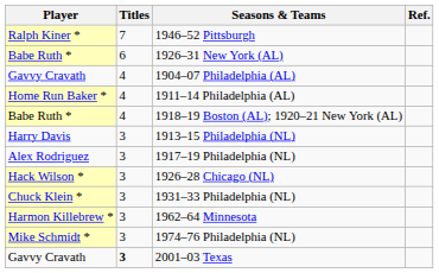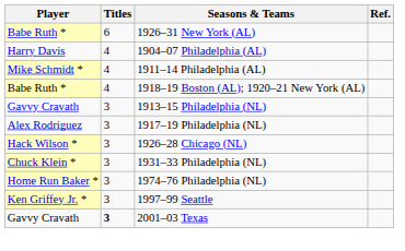- row: Ralph Kiner * | 7 | 1946–52 Pittsburgh
1904–07 Philadelphia (AL) | Player: Gavvy Cravath -> Harry Davis
1911–14 Philadelphia (AL) | Player: Home Run Baker * -> Mike Schmidt *
1913–15 Philadelphia (NL) | Player: Harry Davis -> Gavvy Cravath
- row: Harmon Killebrew * | 3 | 1962–64 Minnesota
1974–76 Philadelphia (NL) | Player: Mike Schmidt * -> Home Run Baker *
+ row: Ken Griffey Jr. * | 3 | 1997–99 Seattle
